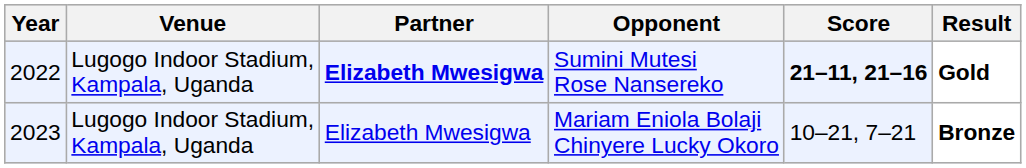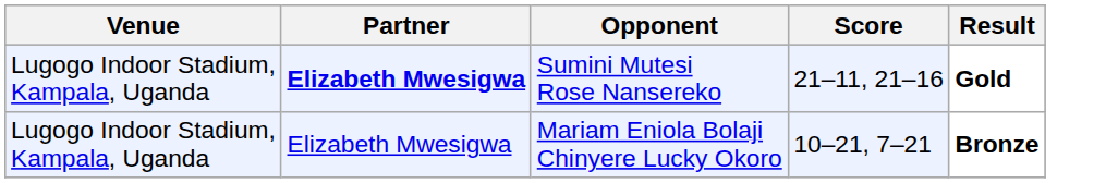- column: Year | 2022 | 2023
Sumini Mutesi Rose Nansereko | Score: bold -> normal
